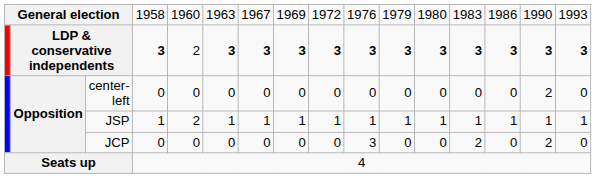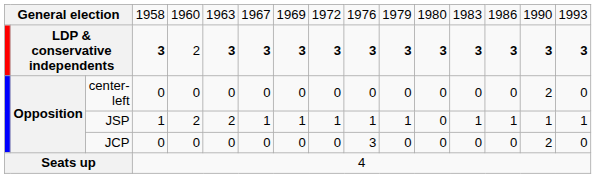JSP | column 6: 1 -> 2
JSP | column 12: 1 -> 0
JCP | column 13: 2 -> 0
